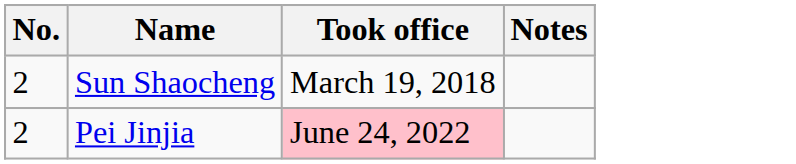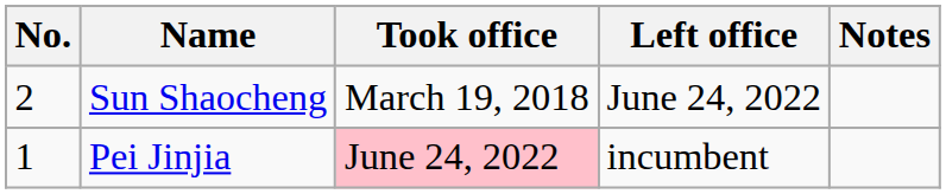+ column: Left office | June 24, 2022 | incumbent
Pei Jinjia | No.: 2 -> 1
